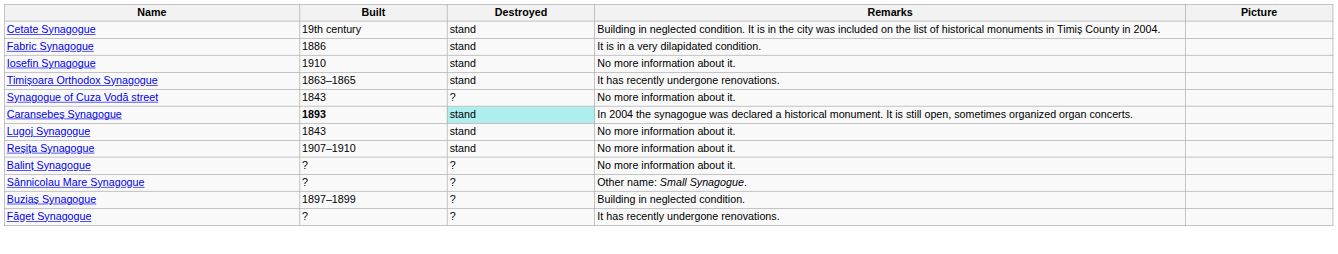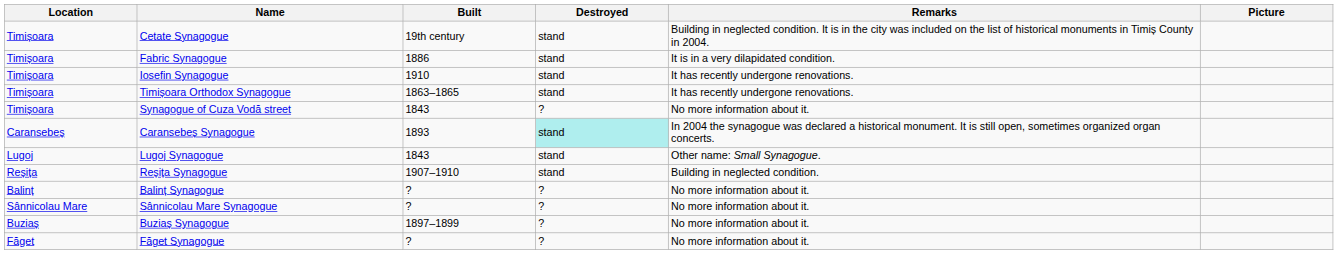+ column: Location | Timișoara | Timișoara | Timișoara | Timișoara | Timișoara | Caransebeș | Lugoj | Reșița | Balinț | Sânnicolau Mare | Buziaș | Făget
Iosefin Synagogue | Remarks: No more information about it. -> It has recently undergone renovations.
Caransebeș Synagogue | Built: bold -> normal
Lugoj Synagogue | Remarks: No more information about it. -> Other name: Small Synagogue.
Reșița Synagogue | Remarks: No more information about it. -> Building in neglected condition.
Sânnicolau Mare Synagogue | Remarks: Other name: Small Synagogue. -> No more information about it.
Buziaș Synagogue | Remarks: Building in neglected condition. -> No more information about it.
Făget Synagogue | Remarks: It has recently undergone renovations. -> No more information about it.
